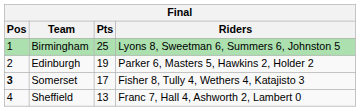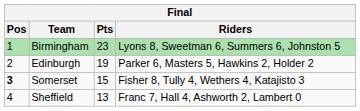Birmingham | Pts: 25 -> 23
Somerset | Pts: 17 -> 15
